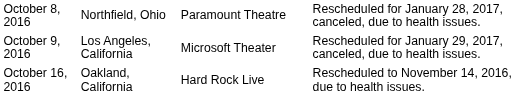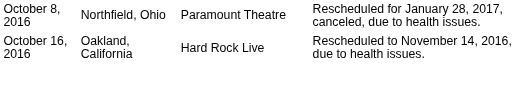- row: October 9, 2016 | Los Angeles, California | Microsoft Theater | Rescheduled for January 29, 2017, canceled, due to health issues.
